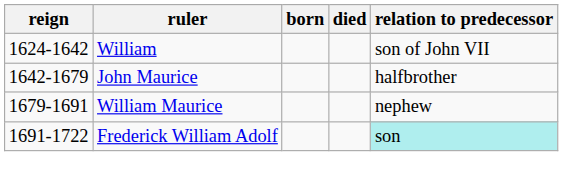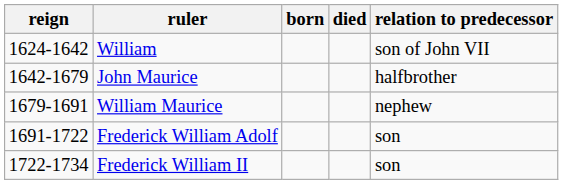Frederick William Adolf | relation to predecessor: paleturquoise background -> no background
+ row: 1722-1734 | Frederick William II | son
